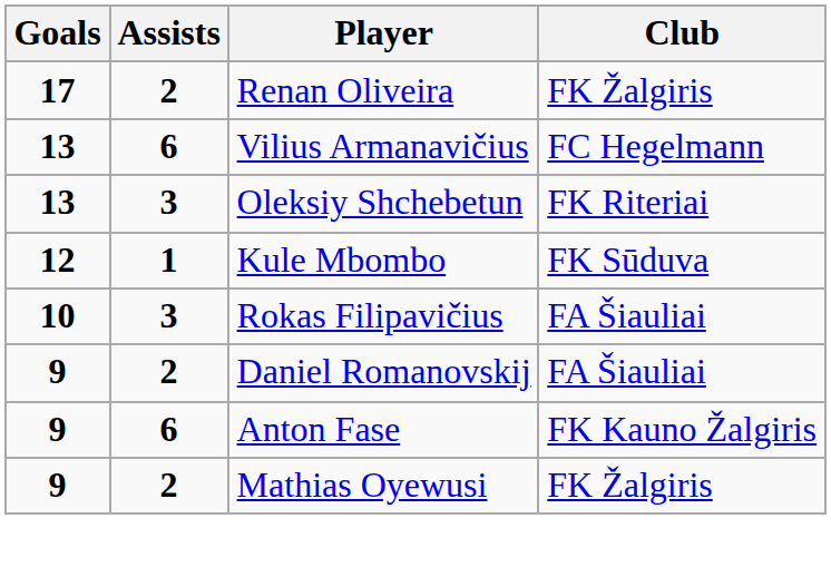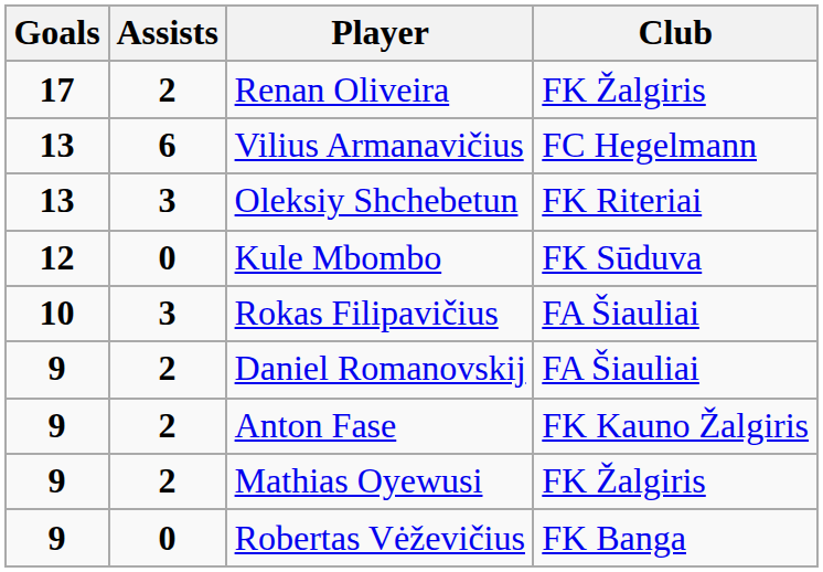Kule Mbombo | Assists: 1 -> 0
Anton Fase | Assists: 6 -> 2
+ row: 9 | 0 | Robertas Vėževičius | FK Banga
